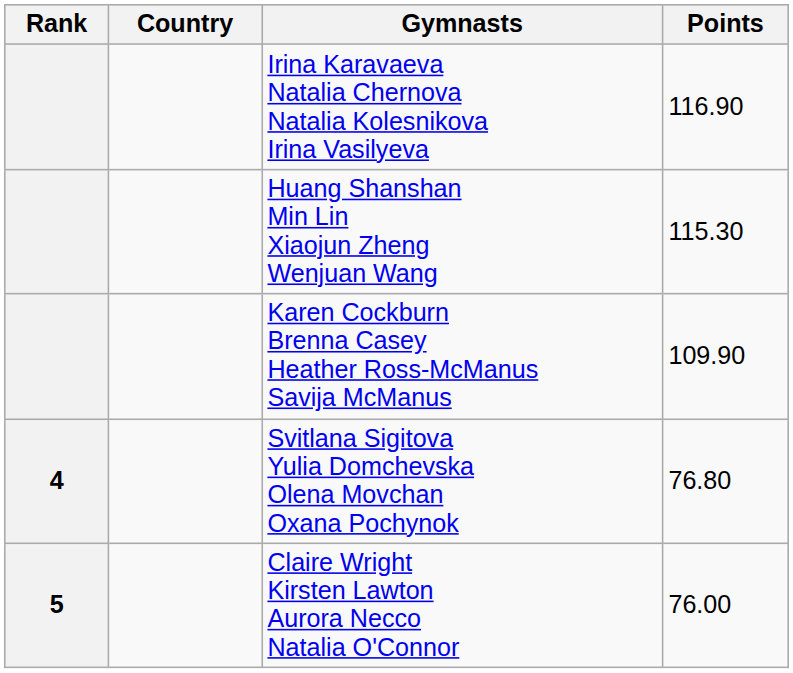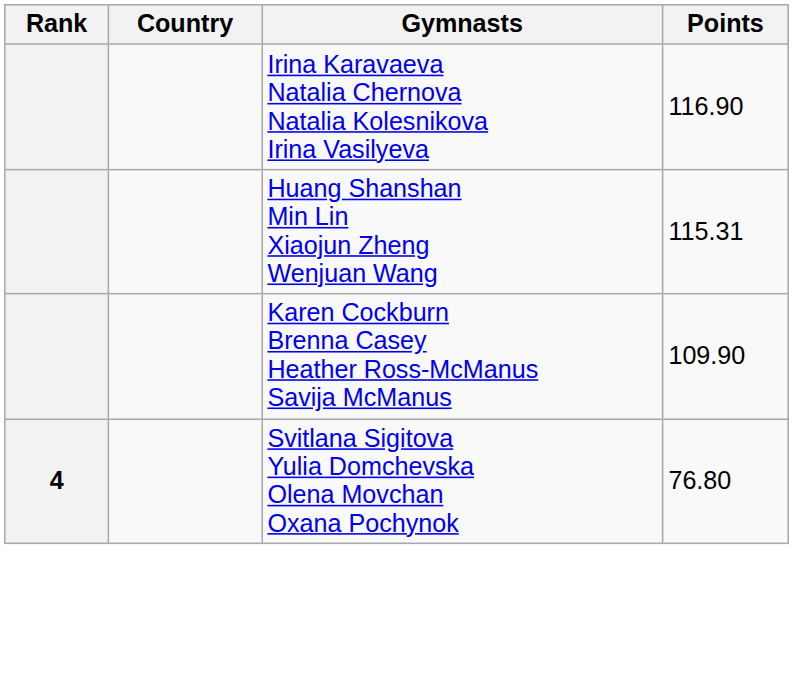Huang Shanshan Min Lin Xiaojun Zheng Wenjuan Wang | Points: 115.30 -> 115.31
- row: 5 | Claire Wright Kirsten Lawton Aurora Necco Natalia O'Connor | 76.00
